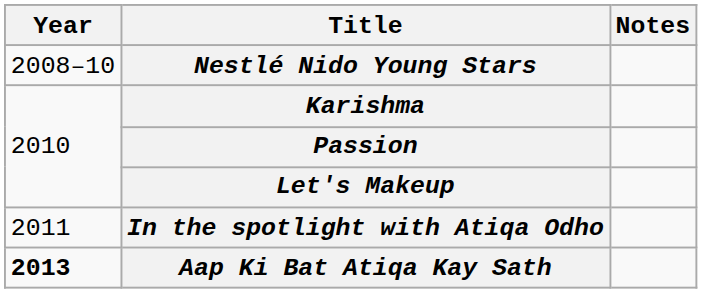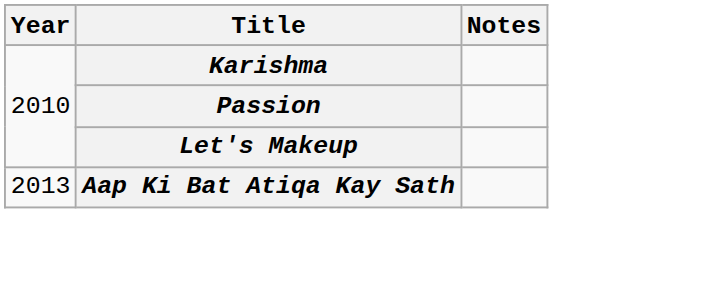- row: 2008–10 | Nestlé Nido Young Stars
- row: 2011 | In the spotlight with Atiqa Odho
Aap Ki Bat Atiqa Kay Sath | Year: bold -> normal
